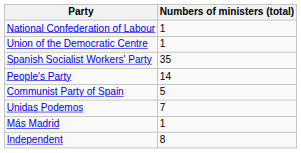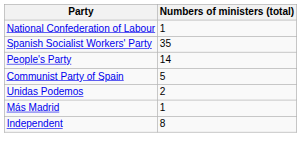- row: Union of the Democratic Centre | 1
Unidas Podemos | Numbers of ministers (total): 7 -> 2
